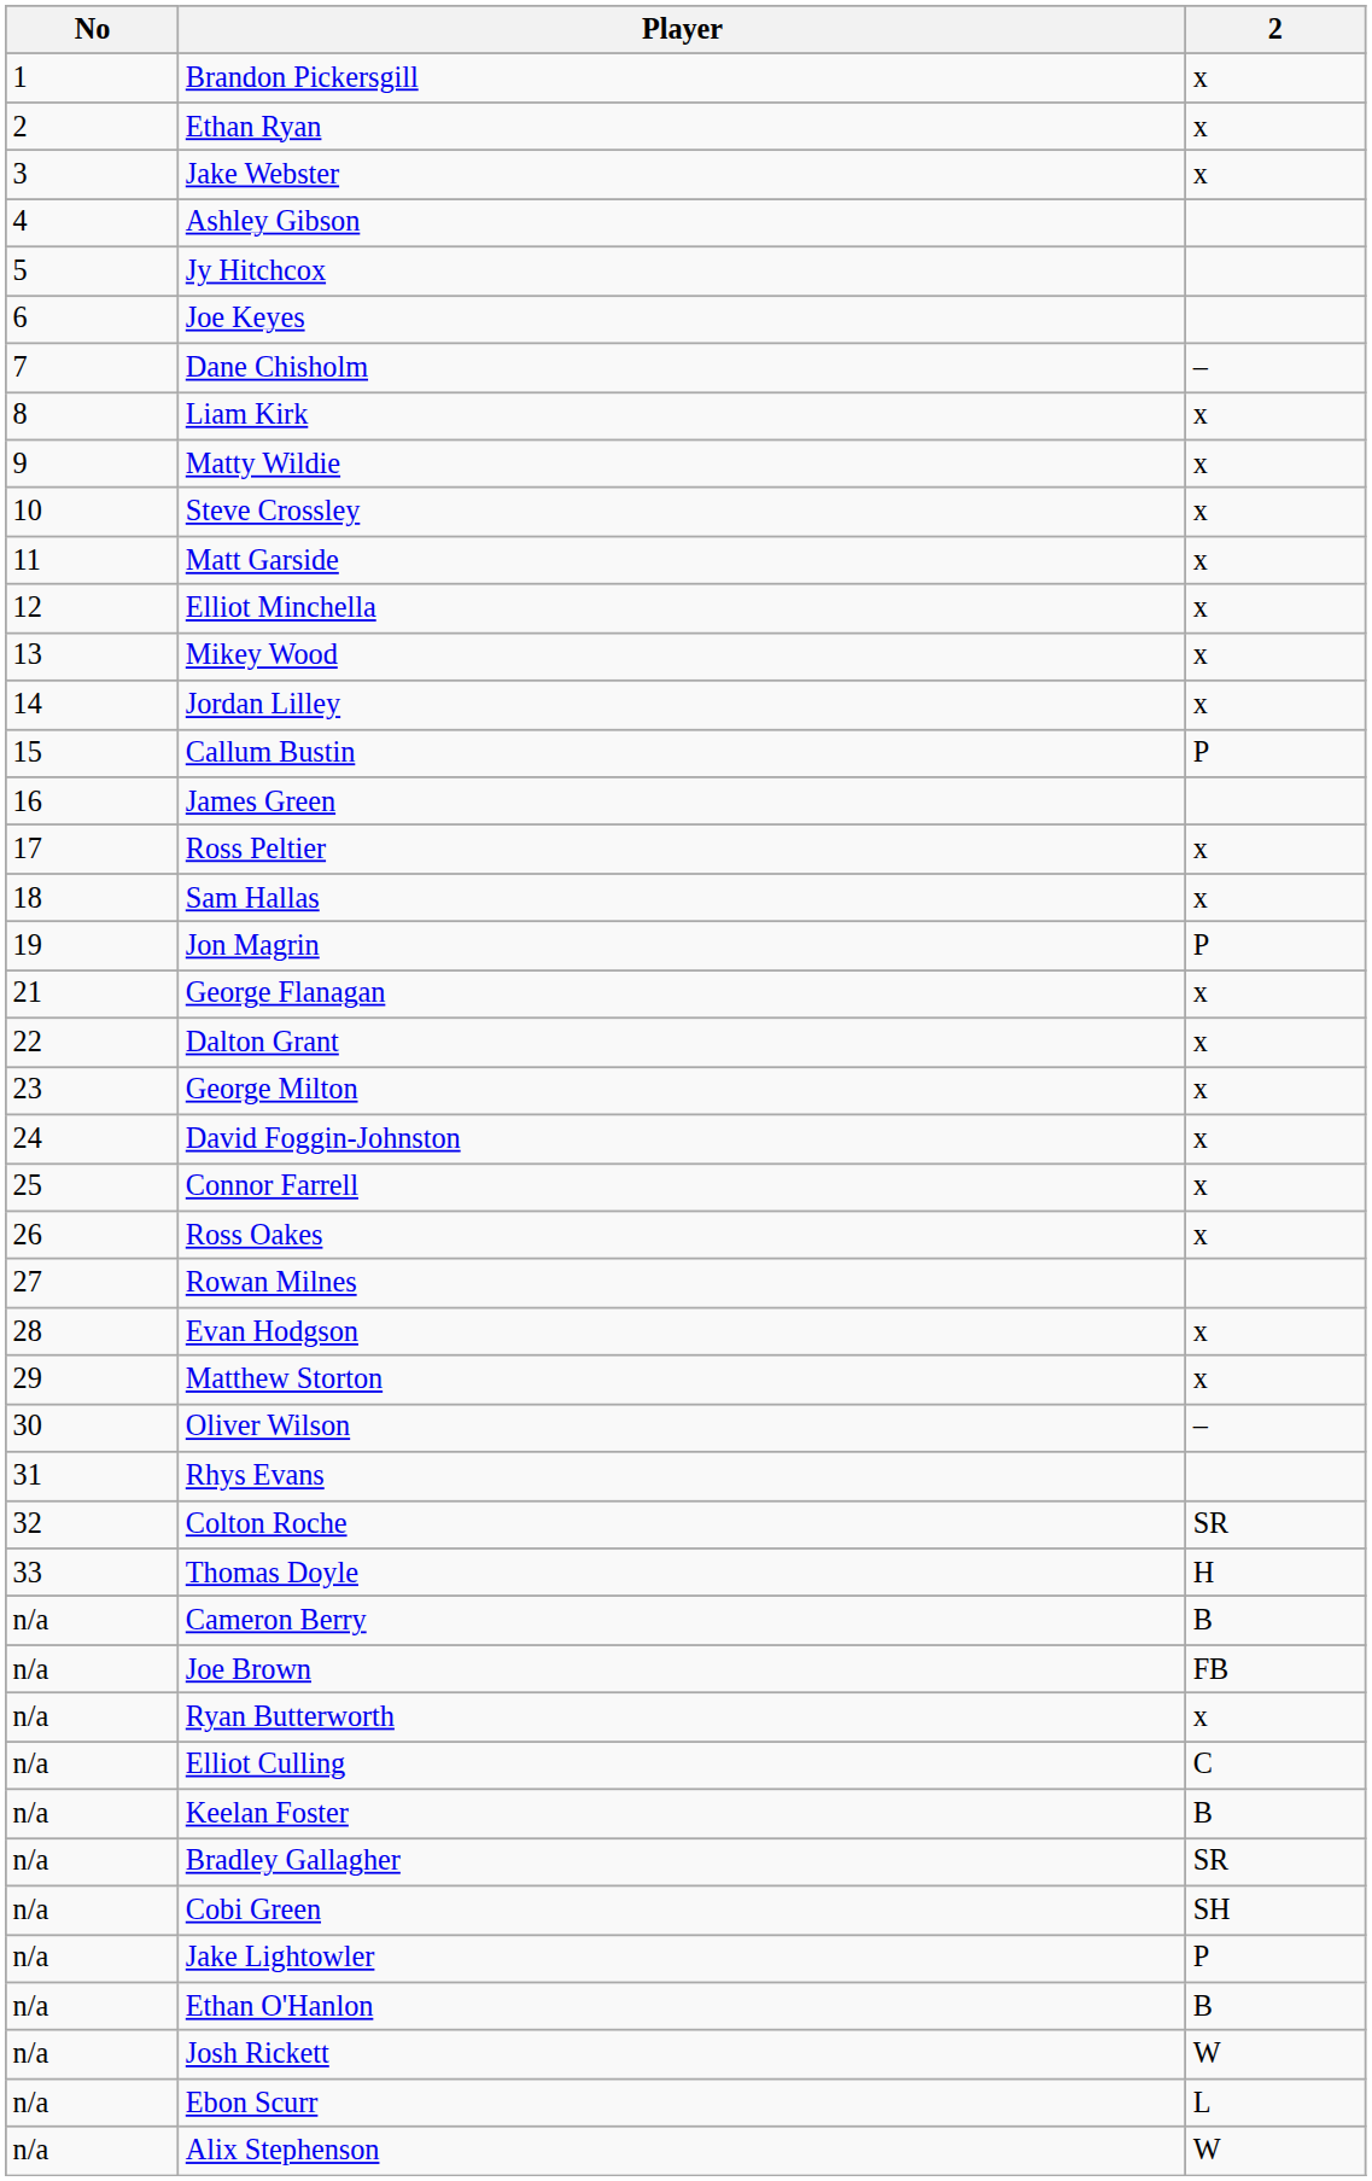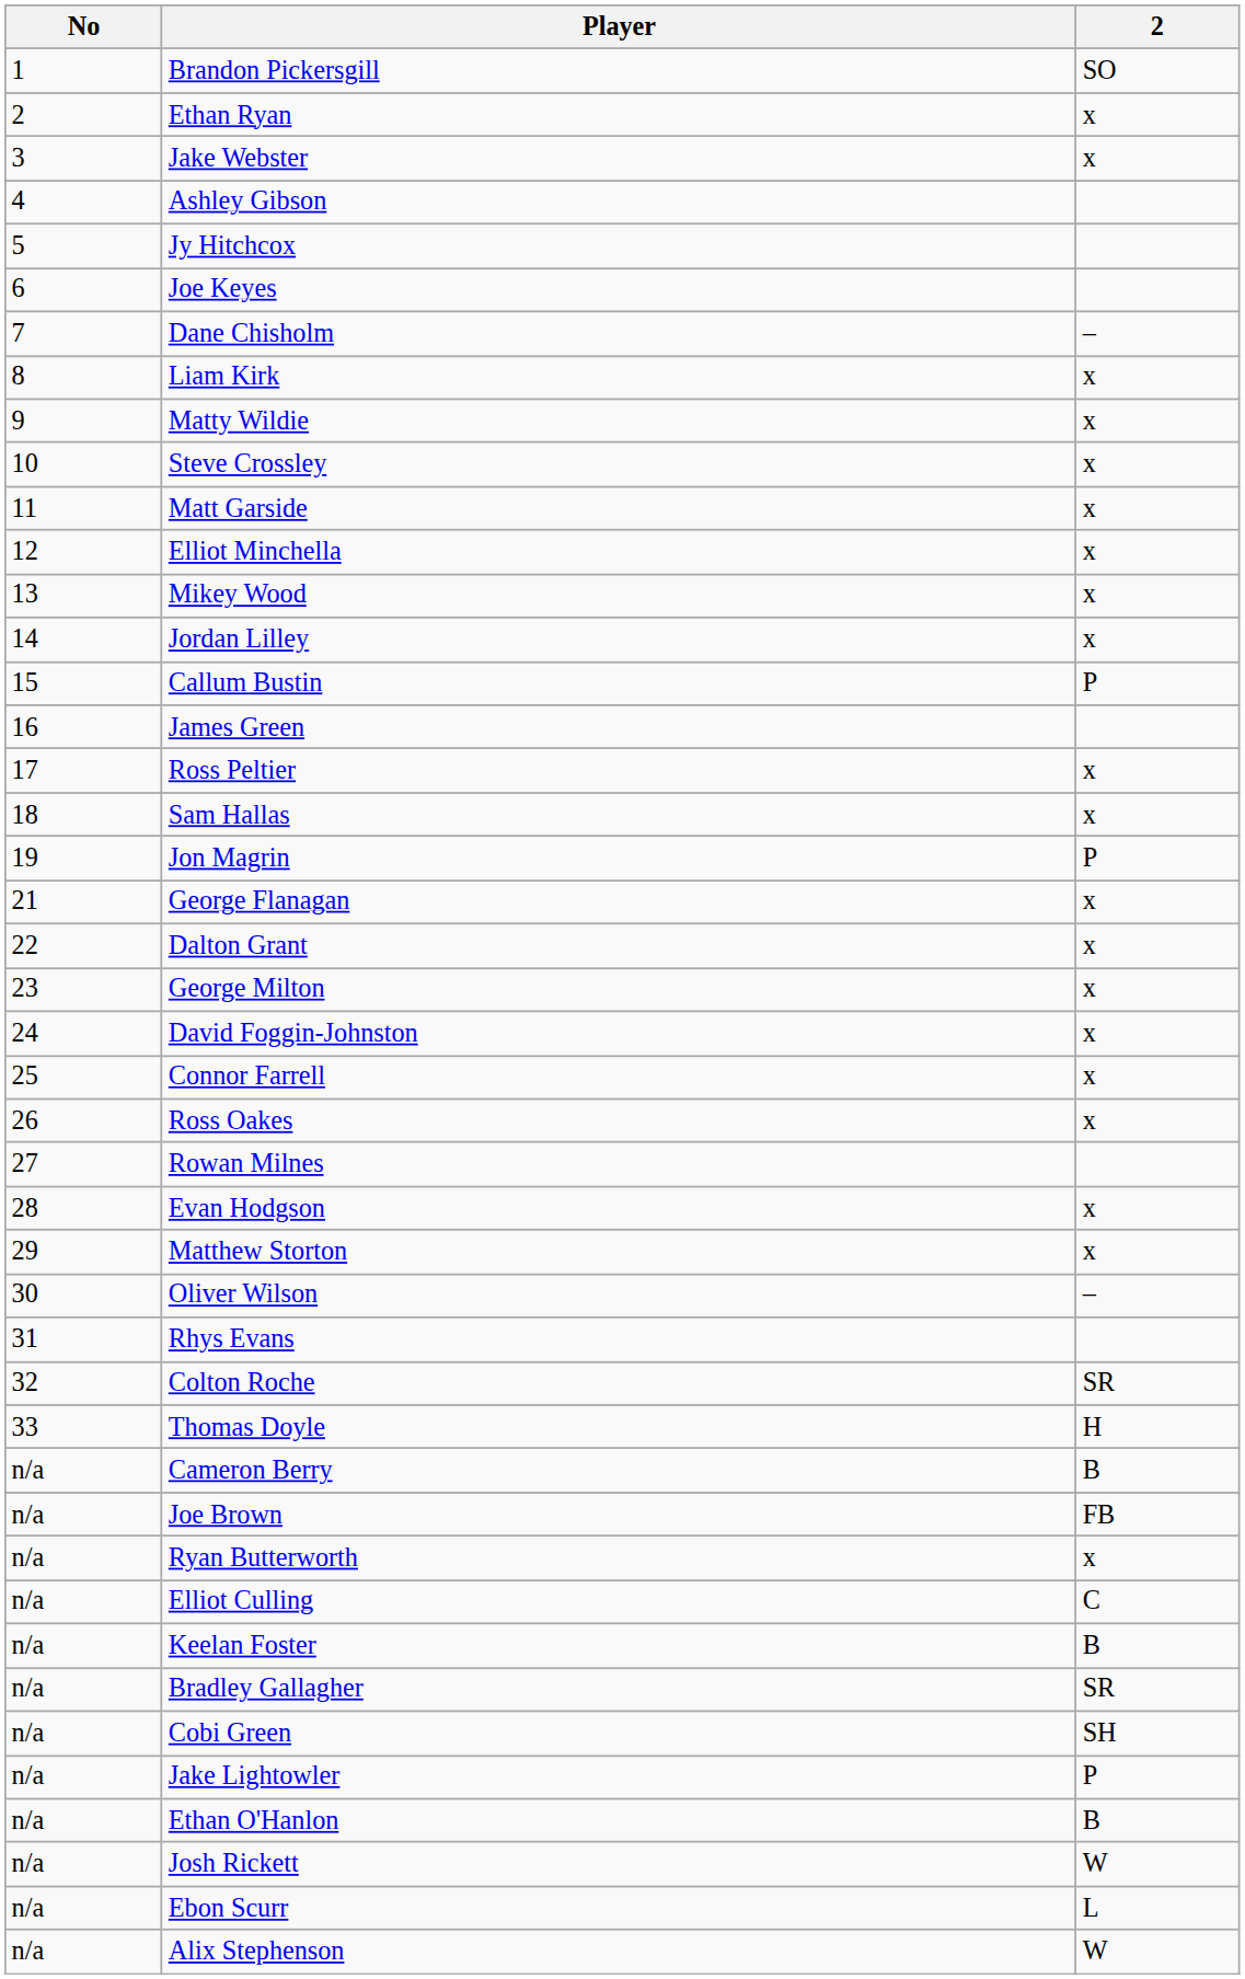Brandon Pickersgill | 2: x -> SO
